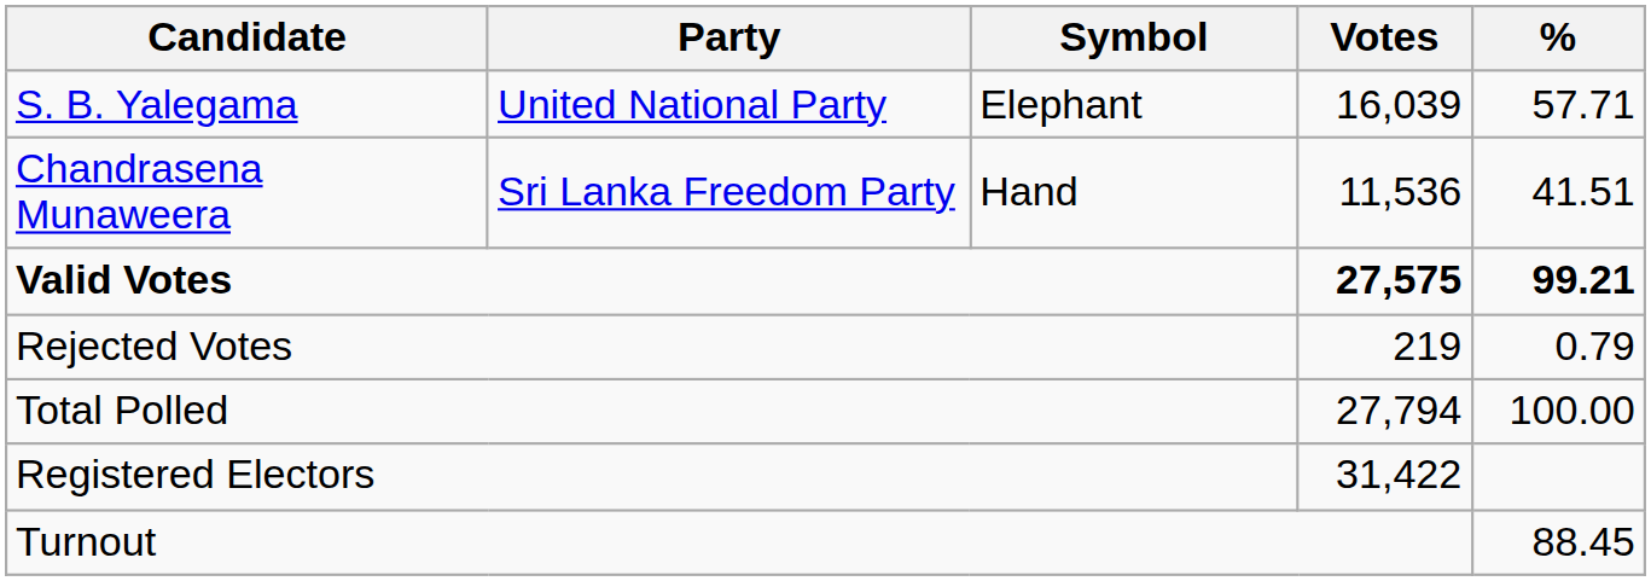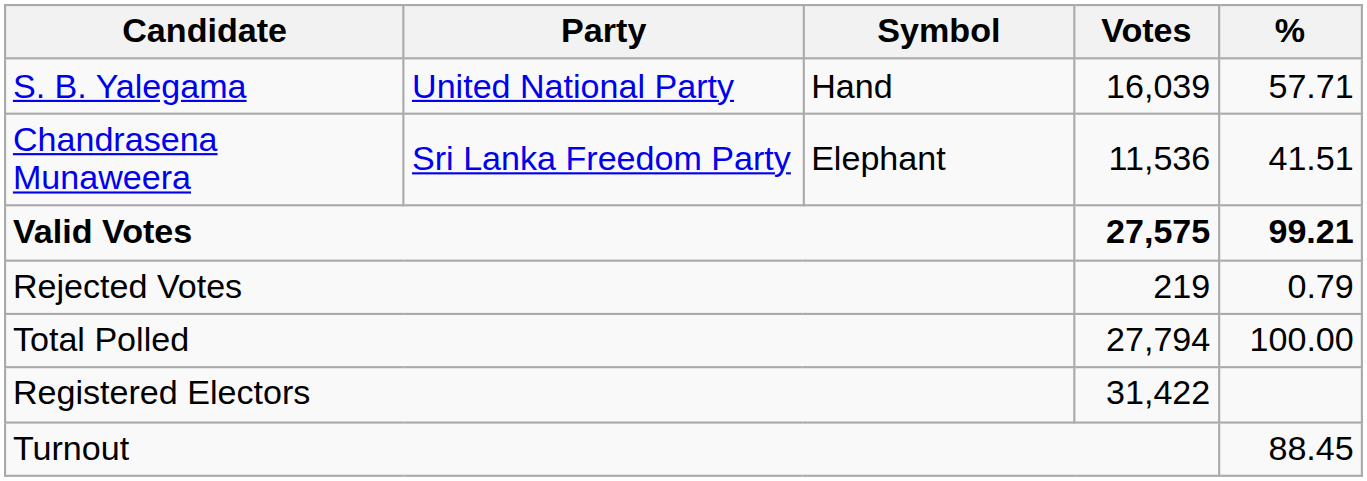S. B. Yalegama | Symbol: Elephant -> Hand
Chandrasena Munaweera | Symbol: Hand -> Elephant
